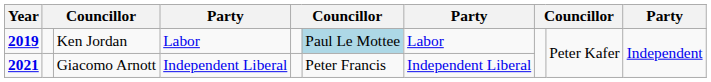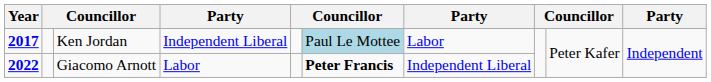Ken Jordan | Year: 2019 -> 2017
Ken Jordan | column 4: Labor -> Independent Liberal
Giacomo Arnott | Year: 2021 -> 2022
Giacomo Arnott | column 4: Independent Liberal -> Labor
Giacomo Arnott | column 6: normal -> bold
